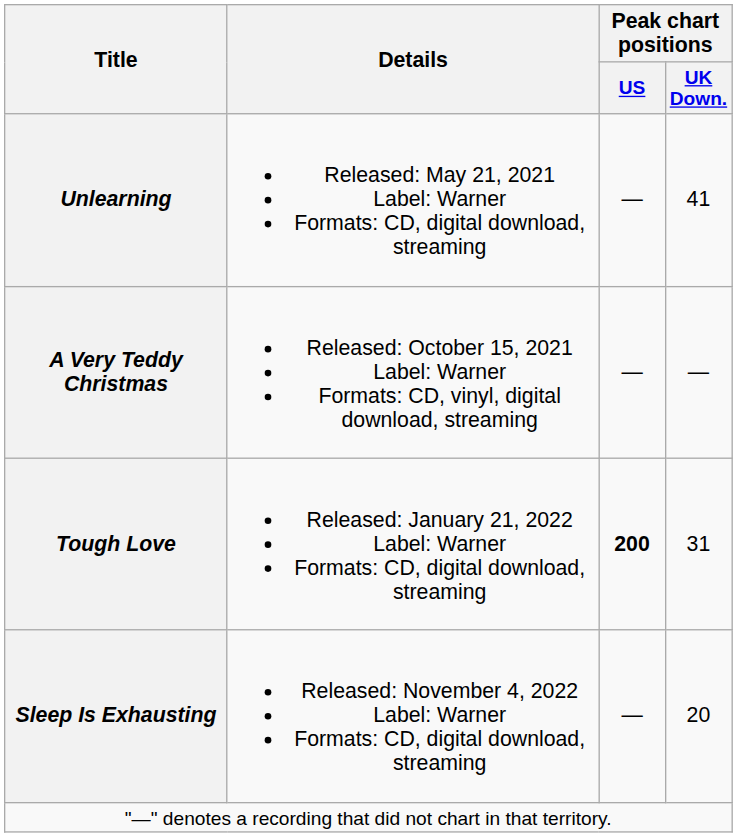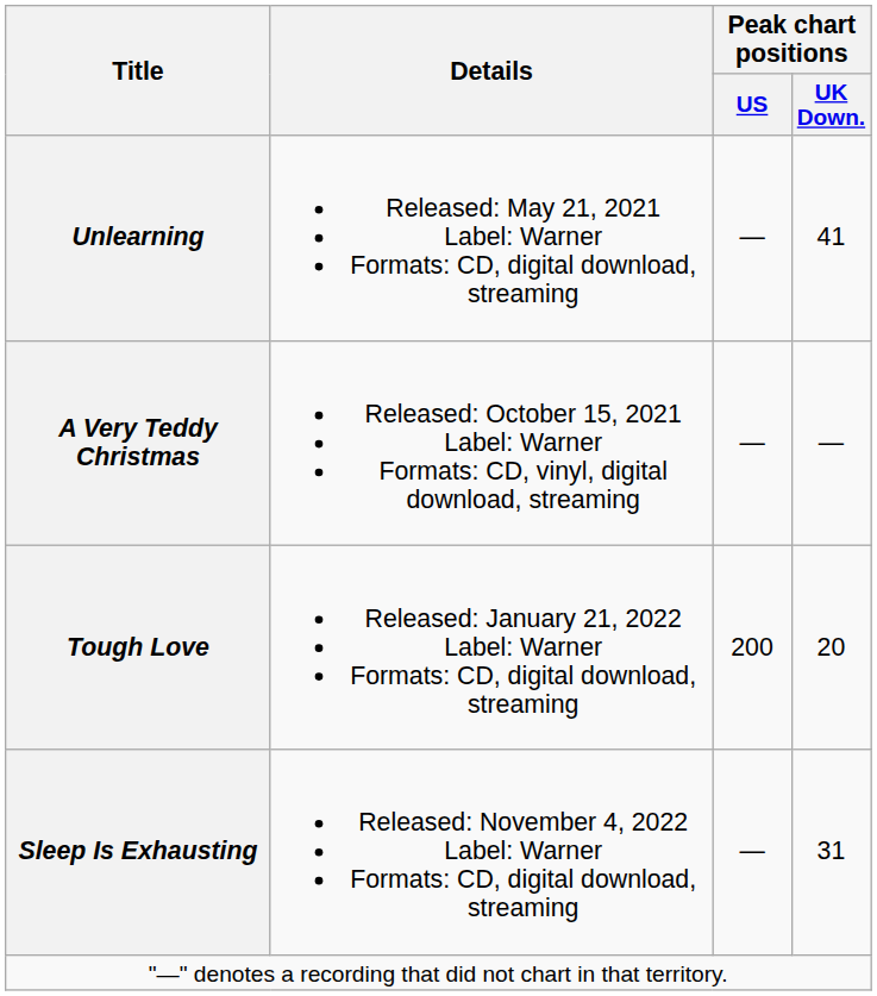Tough Love | Peak chart positions / US: bold -> normal
Tough Love | Peak chart positions / UK Down.: 31 -> 20
Sleep Is Exhausting | Peak chart positions / UK Down.: 20 -> 31
